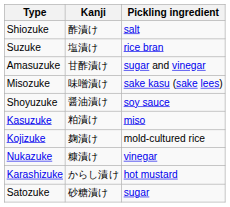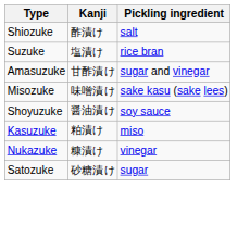- row: Kojizuke | 麹漬け | mold-cultured rice
- row: Karashizuke | からし漬け | hot mustard
